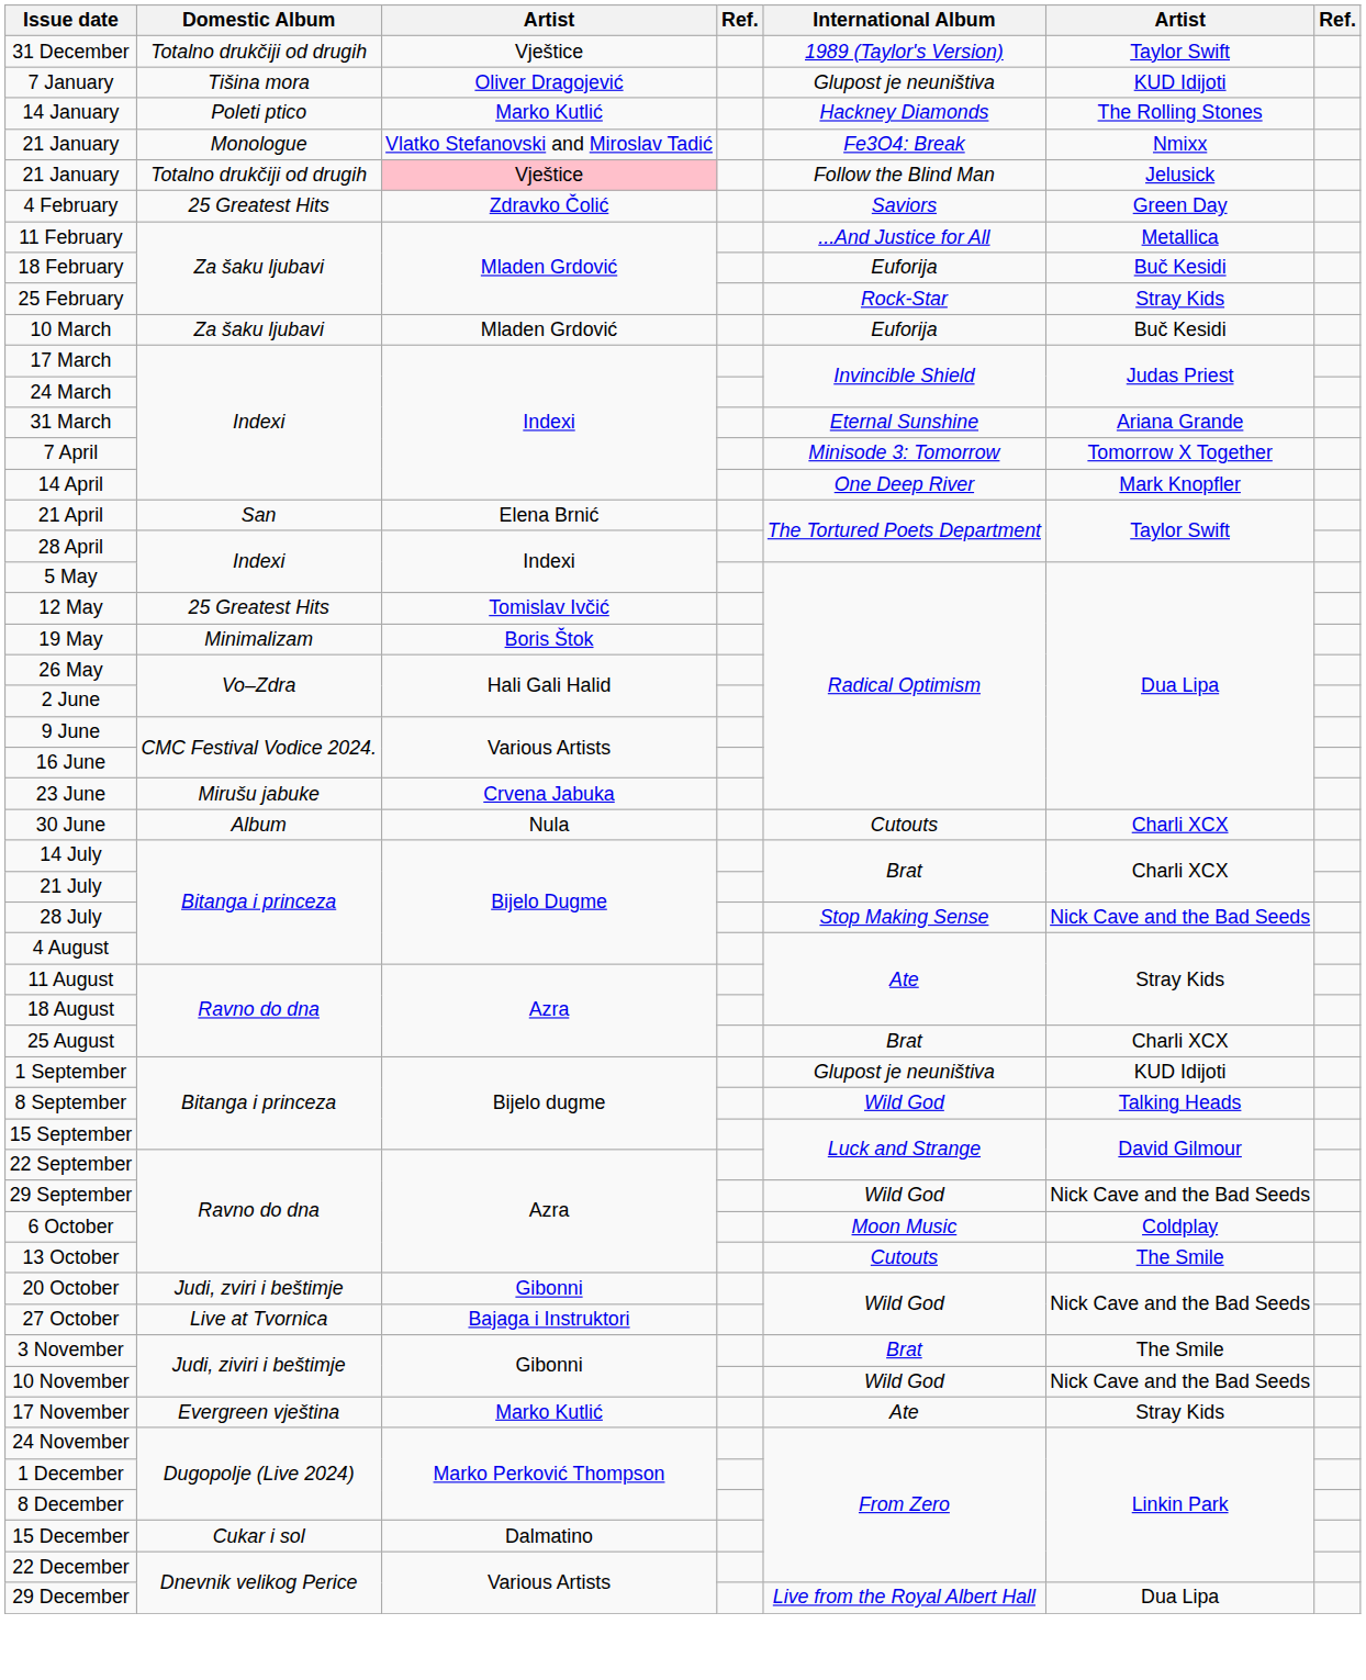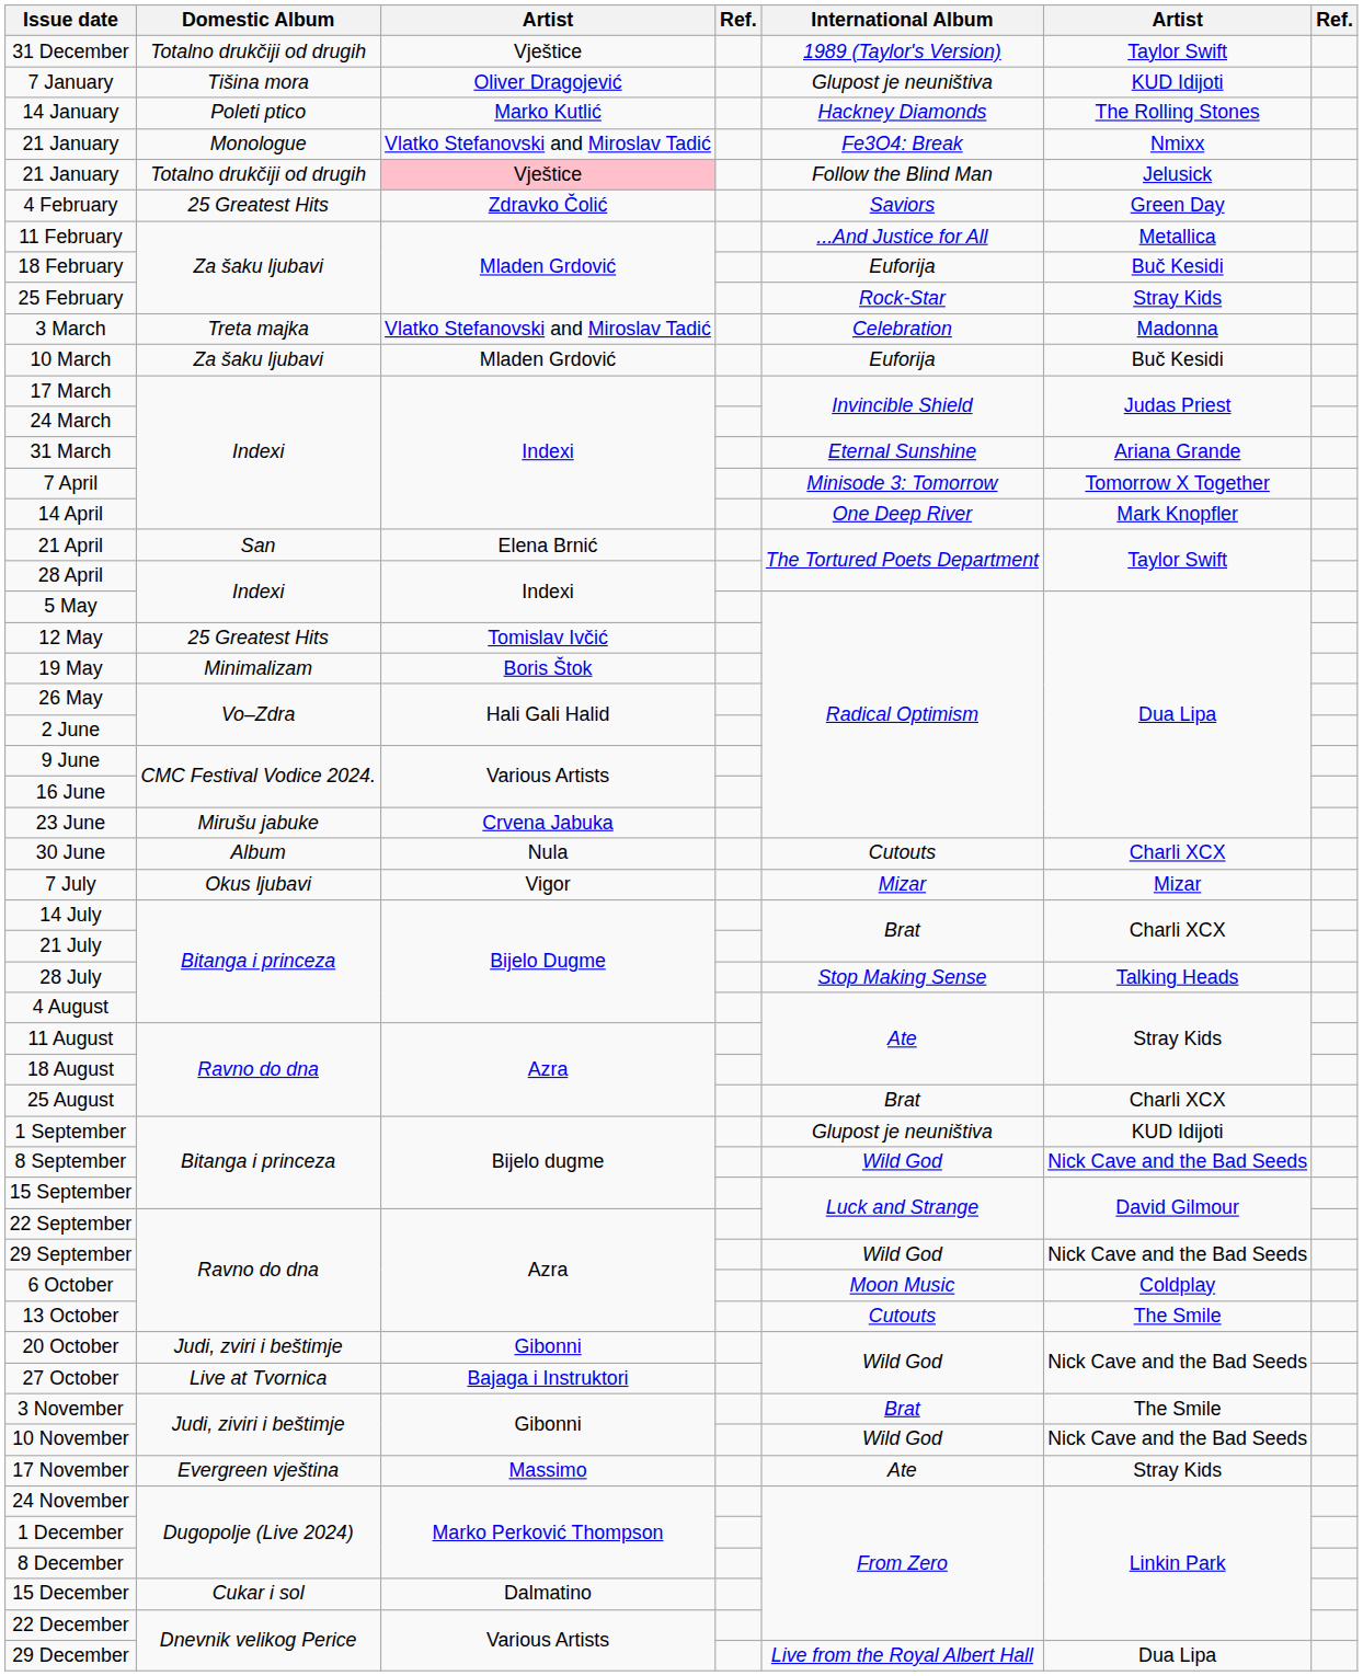+ row: 3 March | Treta majka | Vlatko Stefanovski and Miroslav Tadić | Celebration | Madonna
+ row: 7 July | Okus ljubavi | Vigor | Mizar | Mizar
28 July | column 6: Nick Cave and the Bad Seeds -> Talking Heads
8 September | column 6: Talking Heads -> Nick Cave and the Bad Seeds
17 November | column 3: Marko Kutlić -> Massimo
